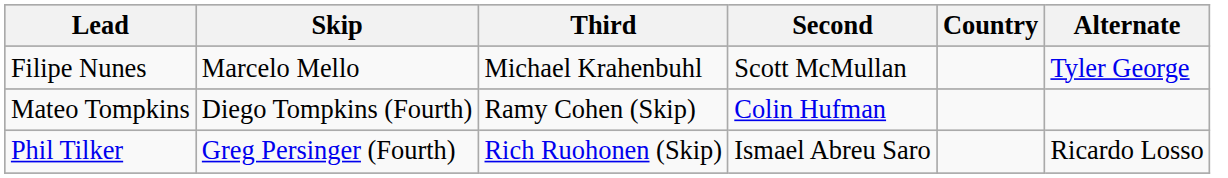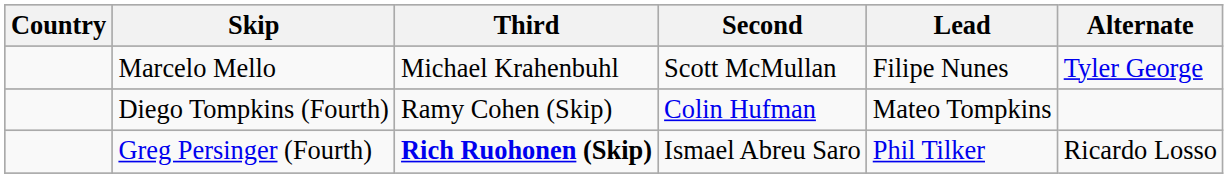columns swapped: Country <-> Lead
Greg Persinger (Fourth) | Third: normal -> bold
